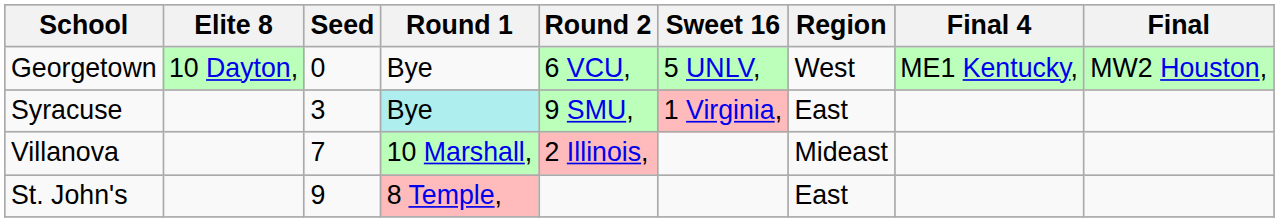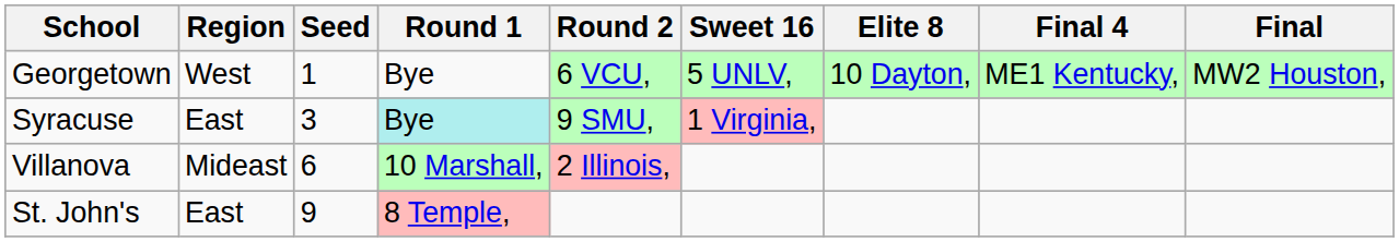columns swapped: Region <-> Elite 8
Georgetown | Seed: 0 -> 1
Villanova | Seed: 7 -> 6
